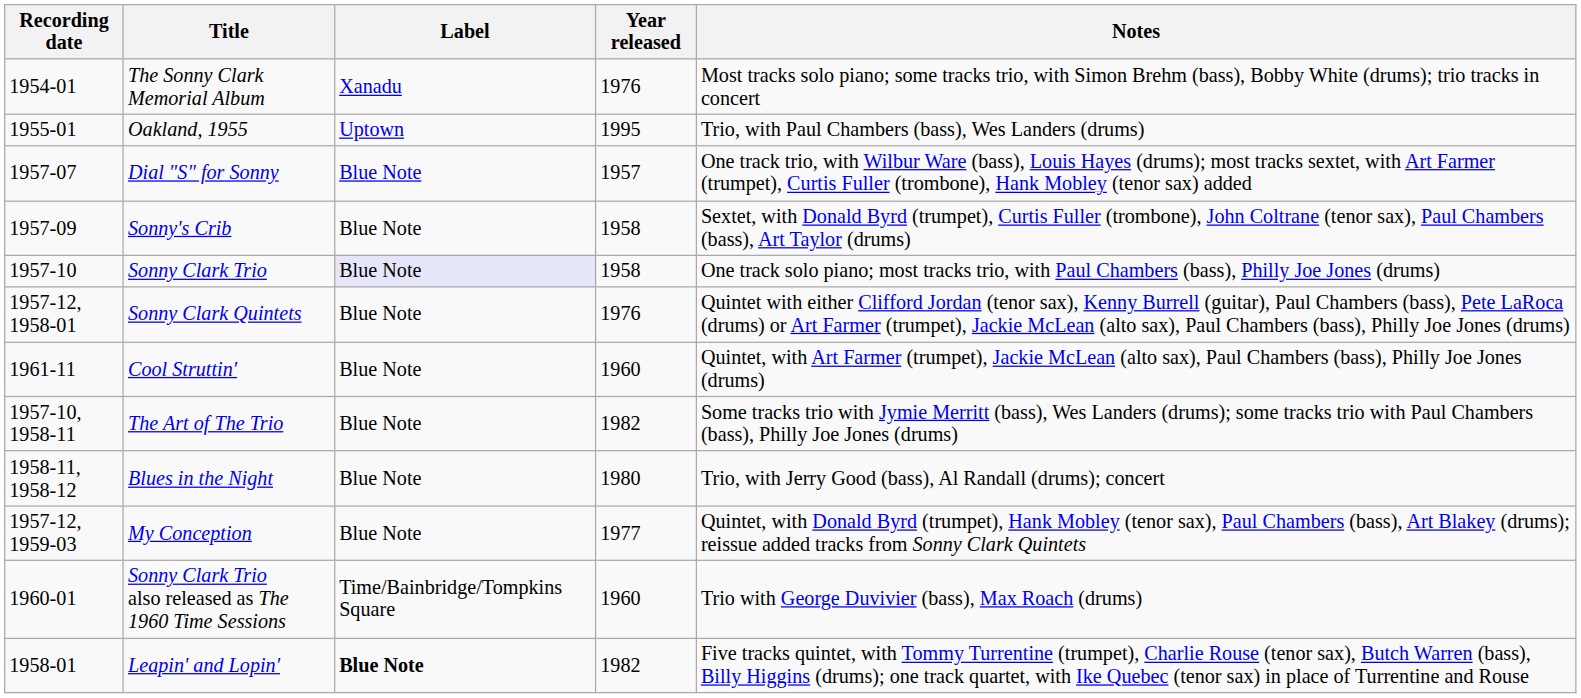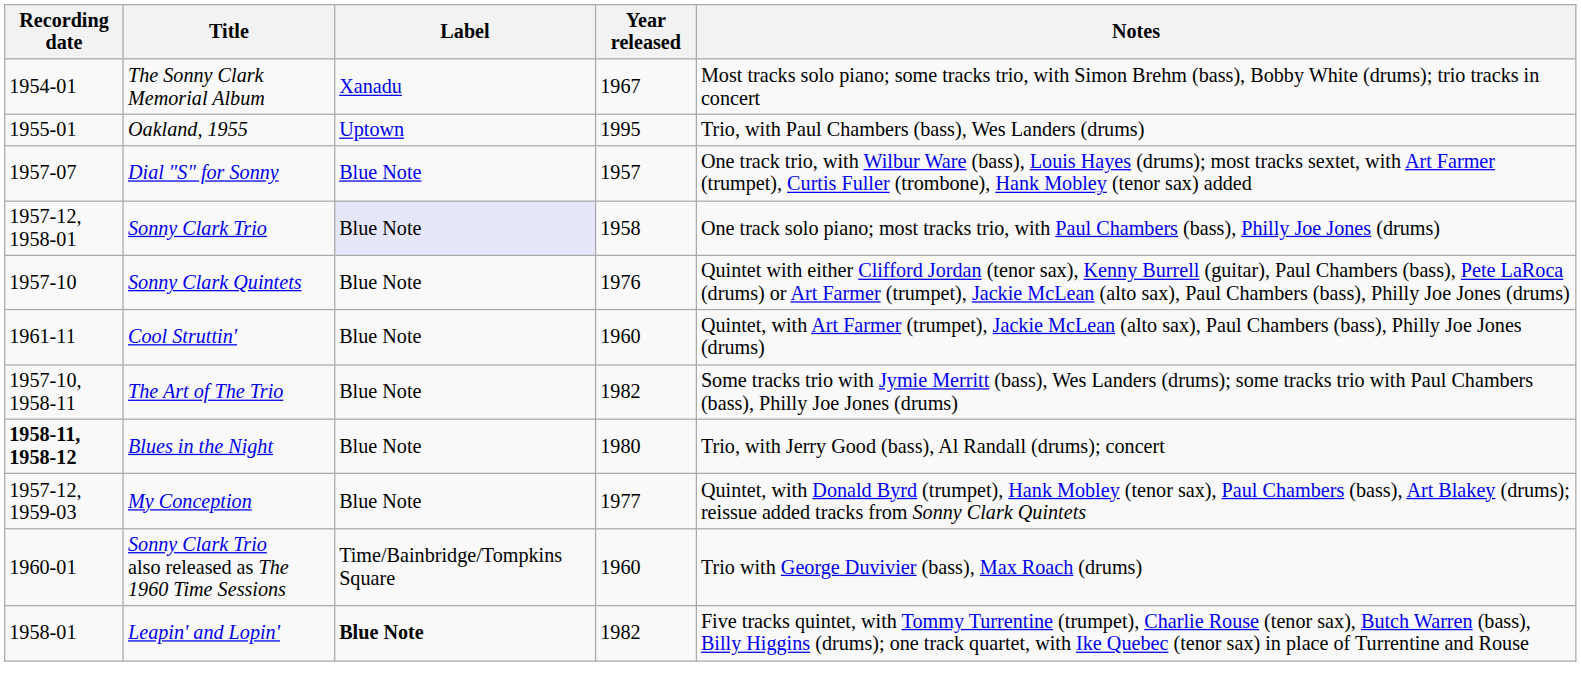The Sonny Clark Memorial Album | Year released: 1976 -> 1967
- row: 1957-09 | Sonny's Crib | Blue Note | 1958 | Sextet, with Donald Byrd (trumpet), Curtis Fuller (trombone), John Coltrane (tenor sax), Paul Chambers (bass), Art Taylor (drums)
Sonny Clark Trio | Recording date: 1957-10 -> 1957-12, 1958-01
Sonny Clark Quintets | Recording date: 1957-12, 1958-01 -> 1957-10
Blues in the Night | Recording date: normal -> bold
